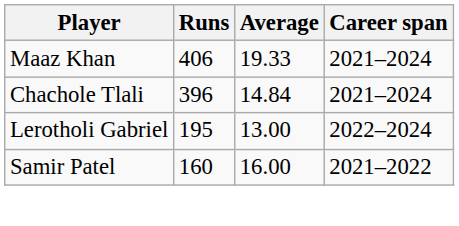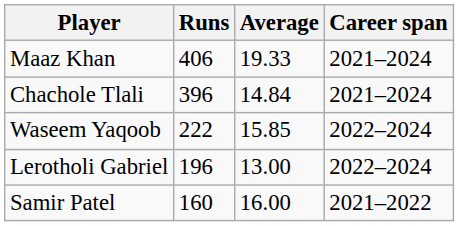+ row: Waseem Yaqoob | 222 | 15.85 | 2022–2024
Lerotholi Gabriel | Runs: 195 -> 196
